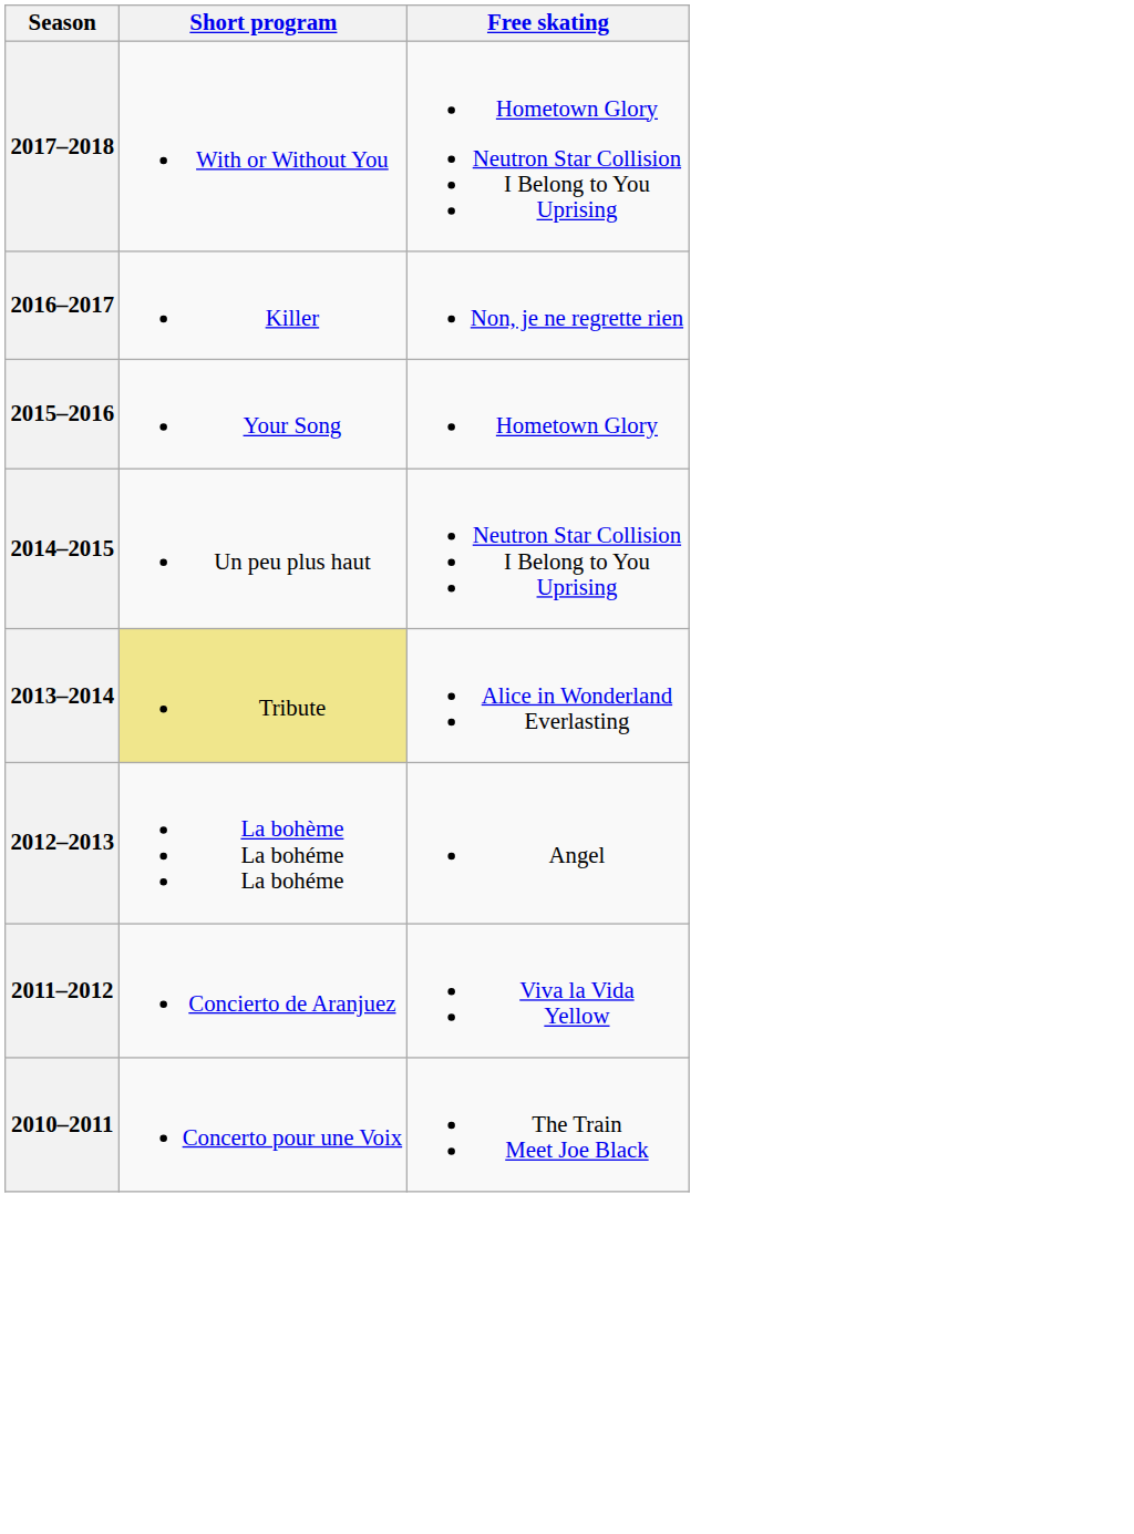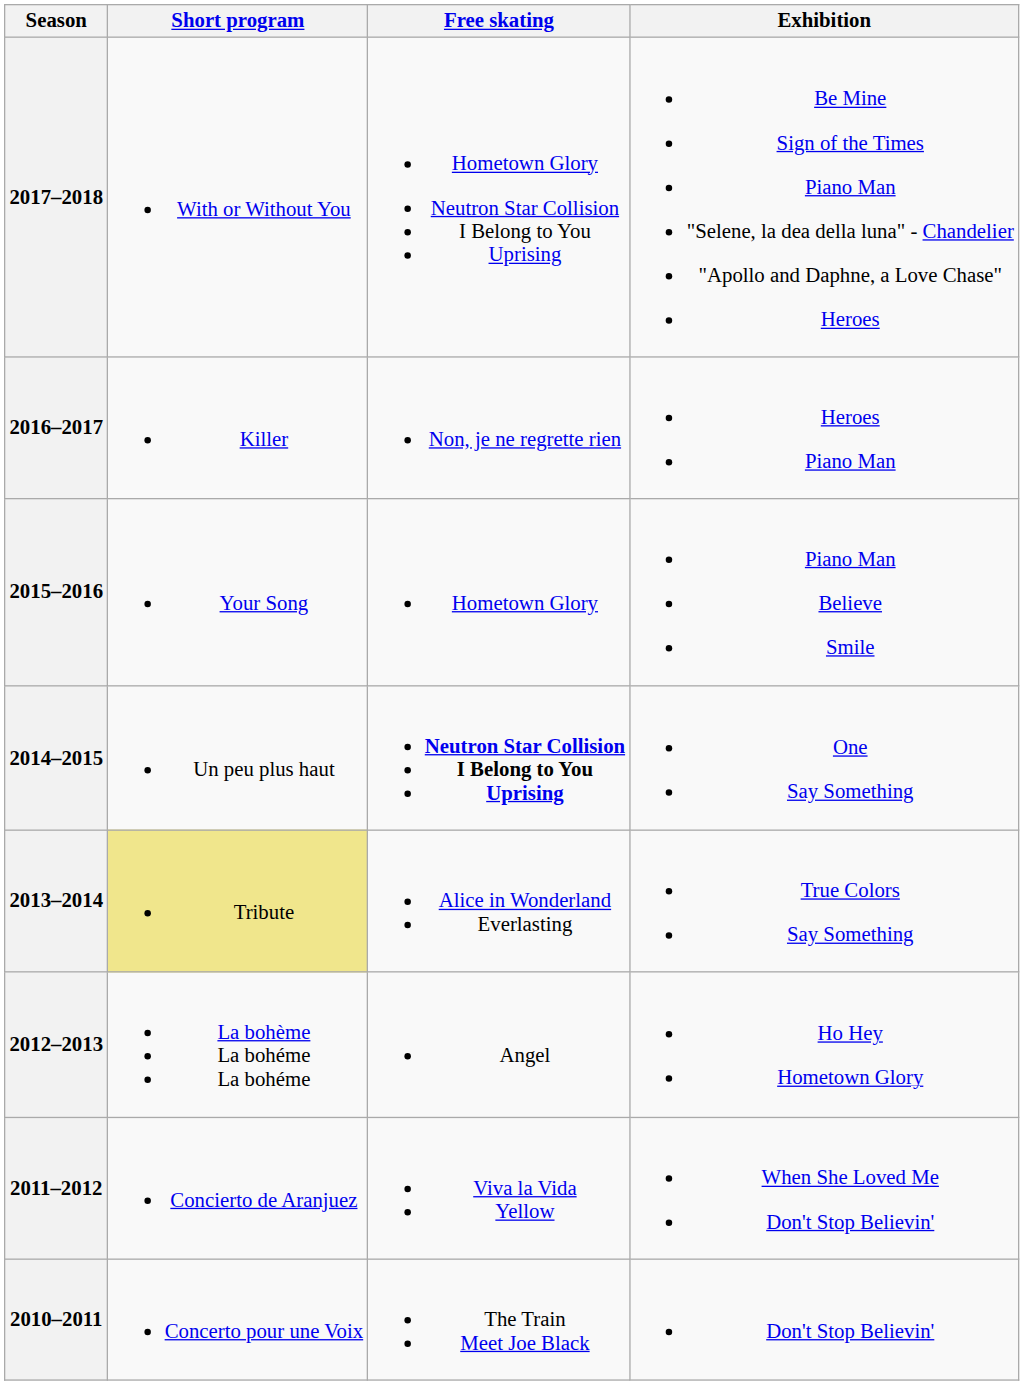+ column: Exhibition | Be Mine Sign of the Times Piano Man "Selene, la dea della luna" - Chandelier "Apollo and Daphne, a Love Chase" Heroes | Heroes Piano Man | Piano Man Believe Smile | One Say Something | True Colors Say Something | Ho Hey Hometown Glory | When She Loved Me Don't Stop Believin' | Don't Stop Believin'
2014–2015 | Free skating: normal -> bold
